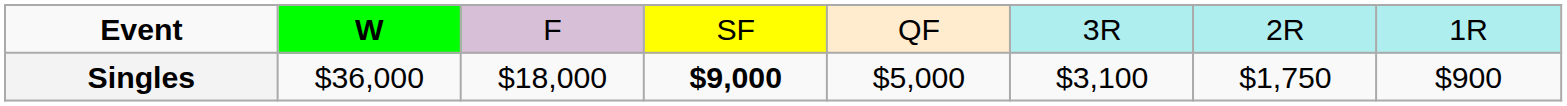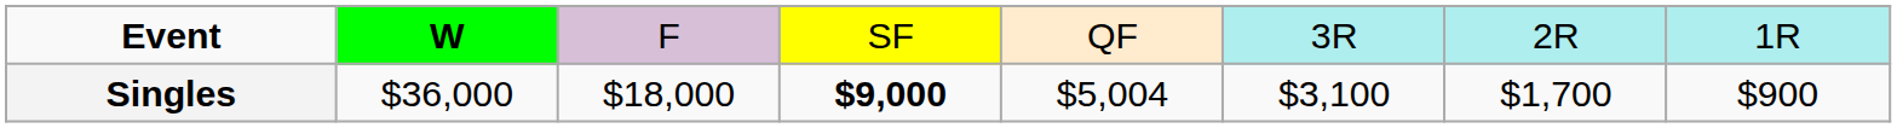Singles | column 5: $5,000 -> $5,004
Singles | column 7: $1,750 -> $1,700
